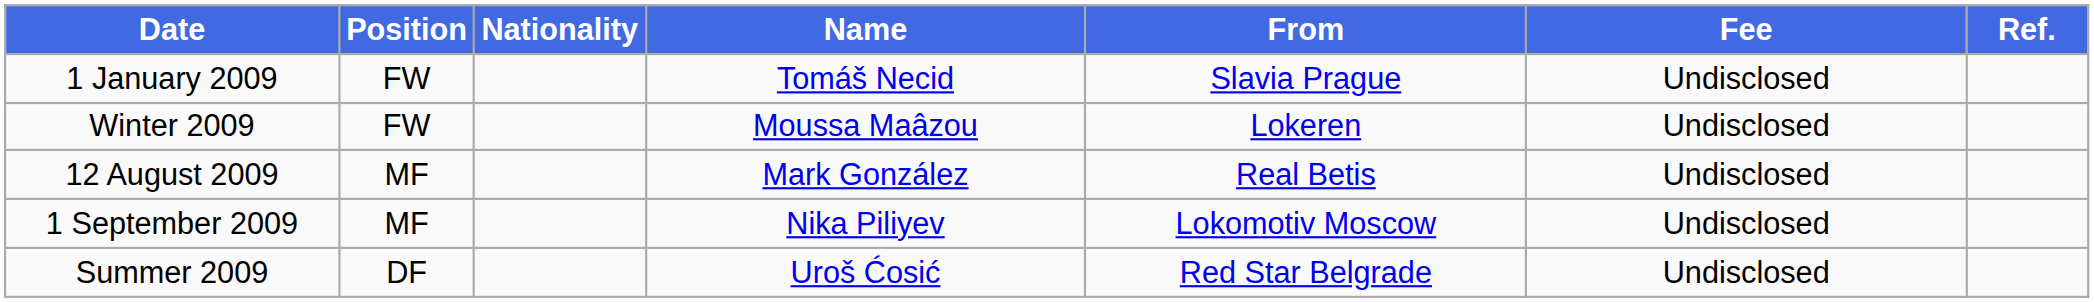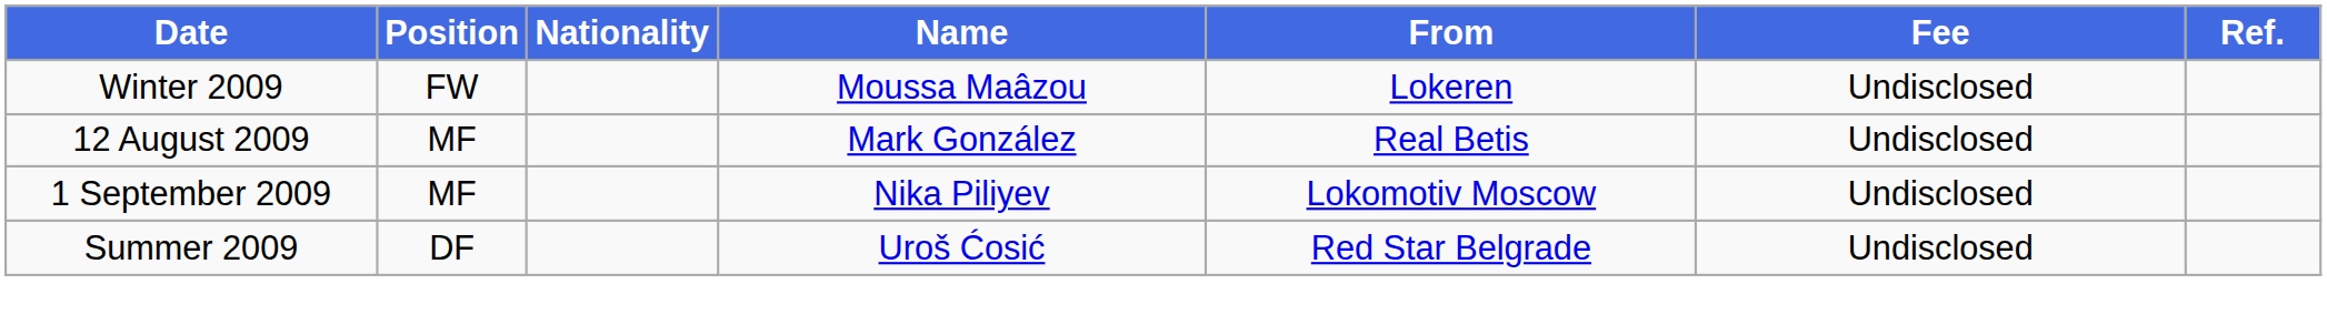- row: 1 January 2009 | FW | Tomáš Necid | Slavia Prague | Undisclosed
